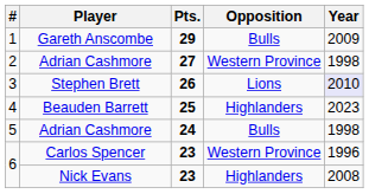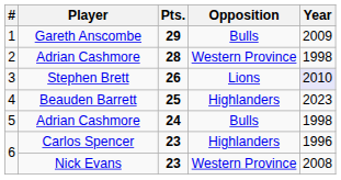2 | Pts.: 27 -> 28
6 / Carlos Spencer | Opposition: Western Province -> Highlanders
6 / Nick Evans | Opposition: Highlanders -> Western Province
